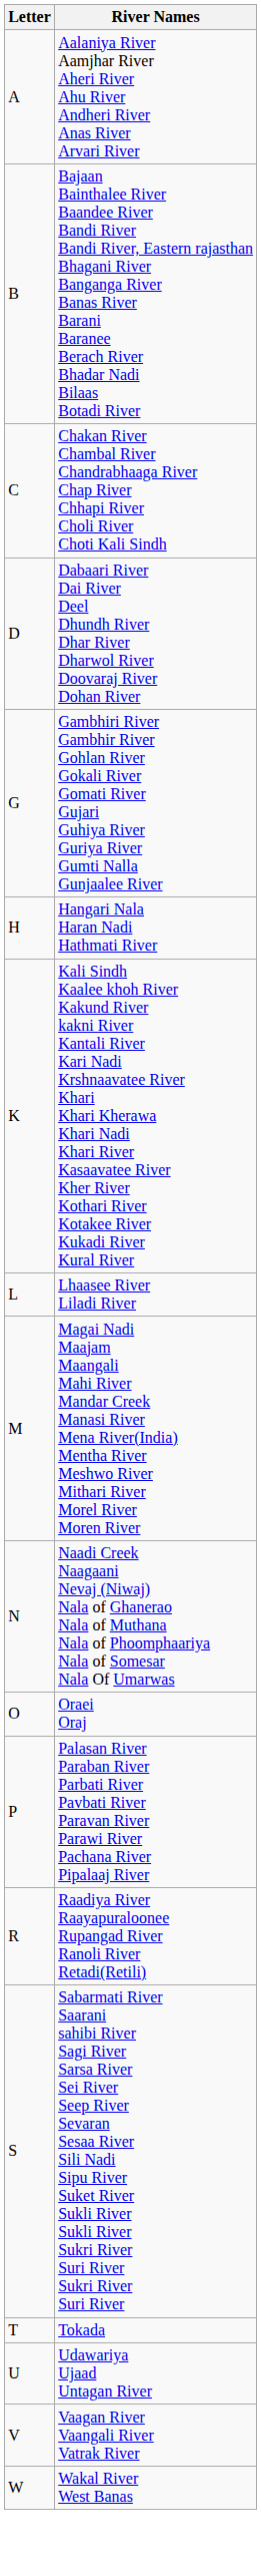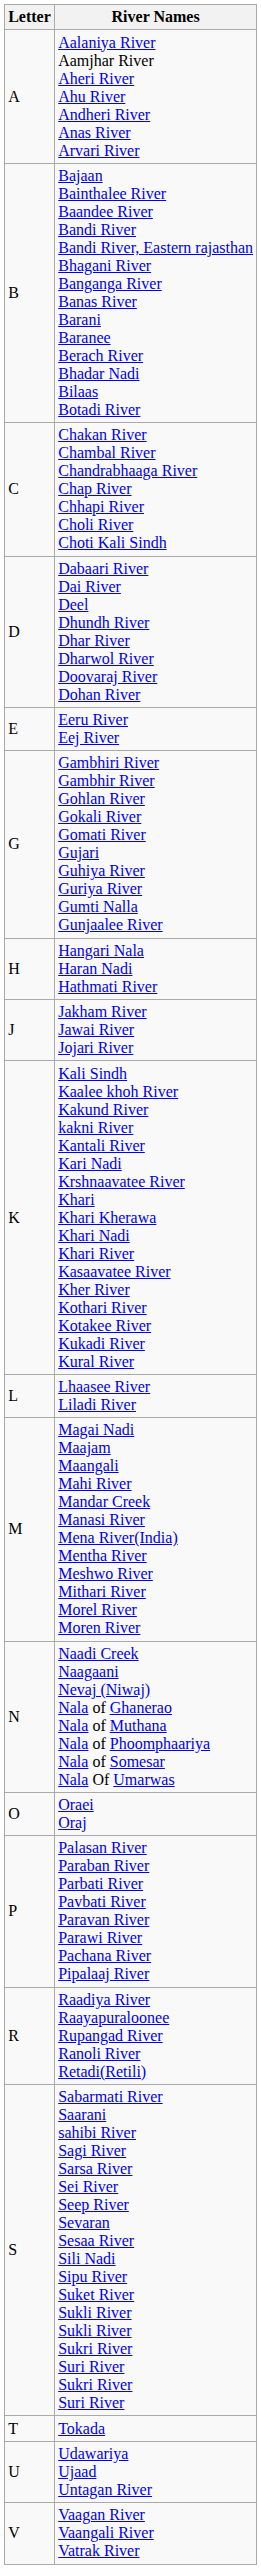+ row: E | Eeru River Eej River
+ row: J | Jakham River Jawai River Jojari River
- row: W | Wakal River West Banas
